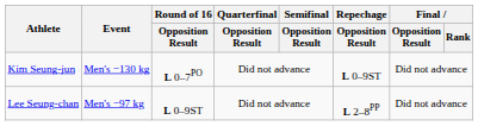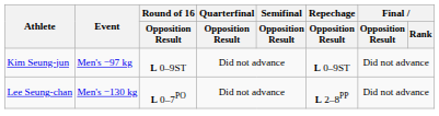Kim Seung-jun | Event: Men's −130 kg -> Men's −97 kg
Kim Seung-jun | Round of 16 / Opposition Result: L 0–7PO -> L 0–9ST
Lee Seung-chan | Event: Men's −97 kg -> Men's −130 kg
Lee Seung-chan | Round of 16 / Opposition Result: L 0–9ST -> L 0–7PO
